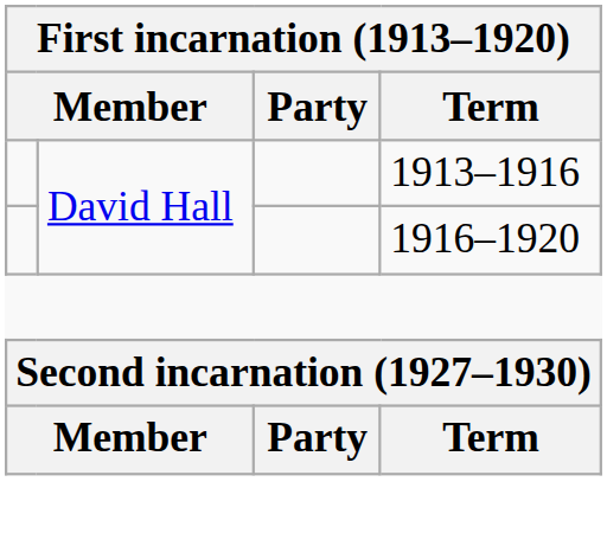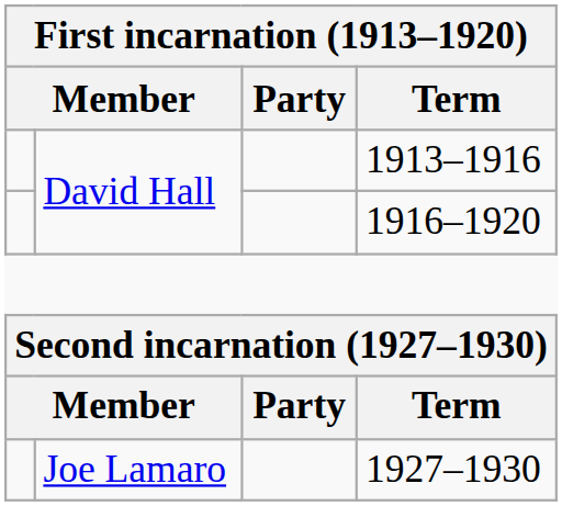+ row: Joe Lamaro | 1927–1930
